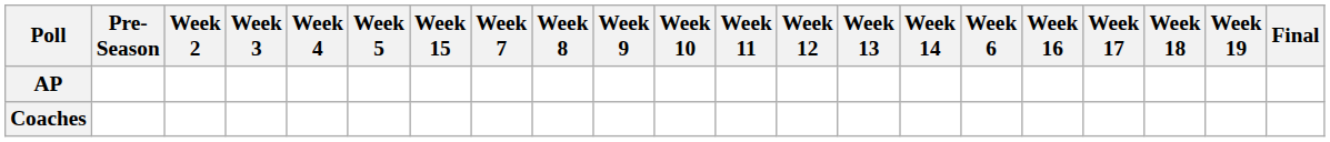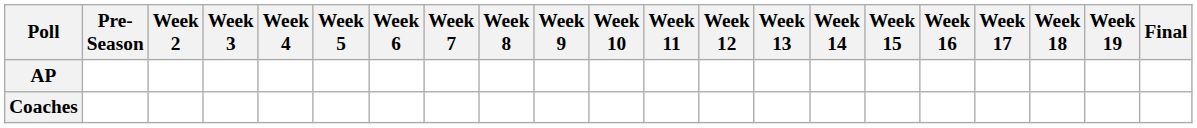columns swapped: Week 6 <-> Week 15
